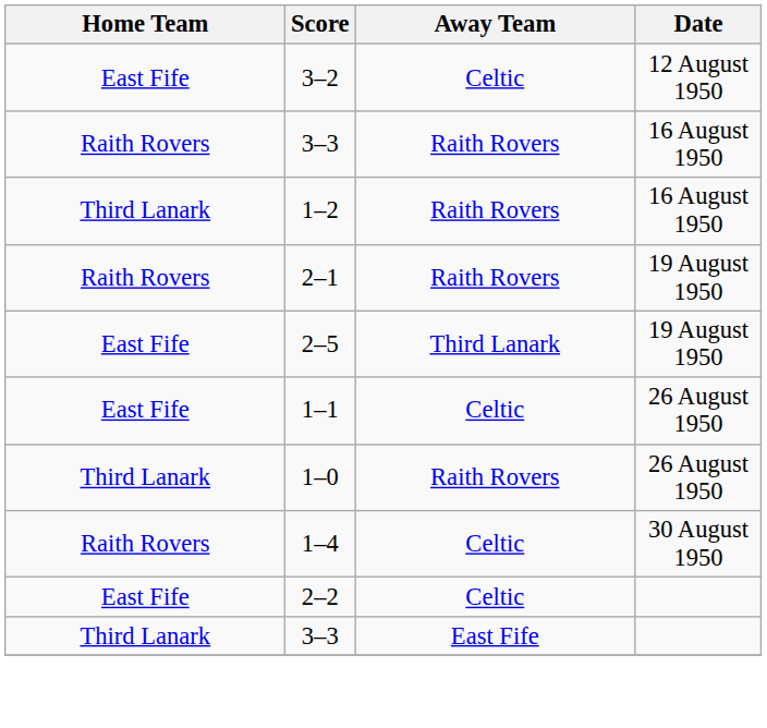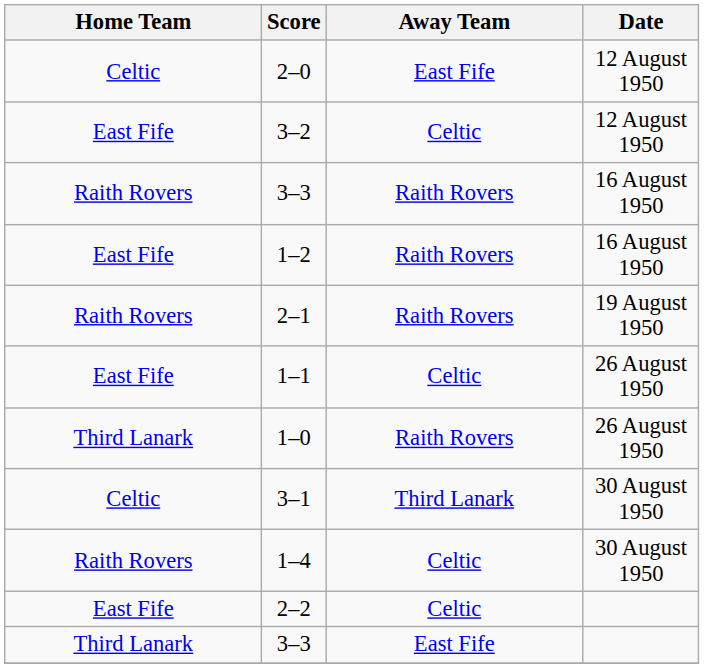+ row: Celtic | 2–0 | East Fife | 12 August 1950
1–2 | Home Team: Third Lanark -> East Fife
- row: East Fife | 2–5 | Third Lanark | 19 August 1950
+ row: Celtic | 3–1 | Third Lanark | 30 August 1950
